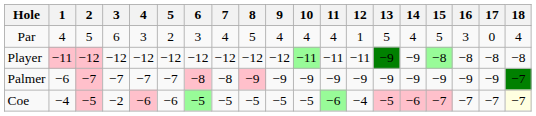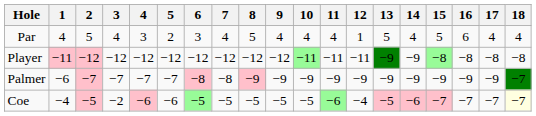Par | 3: 6 -> 4
Par | 16: 3 -> 6
Par | 17: 0 -> 4
